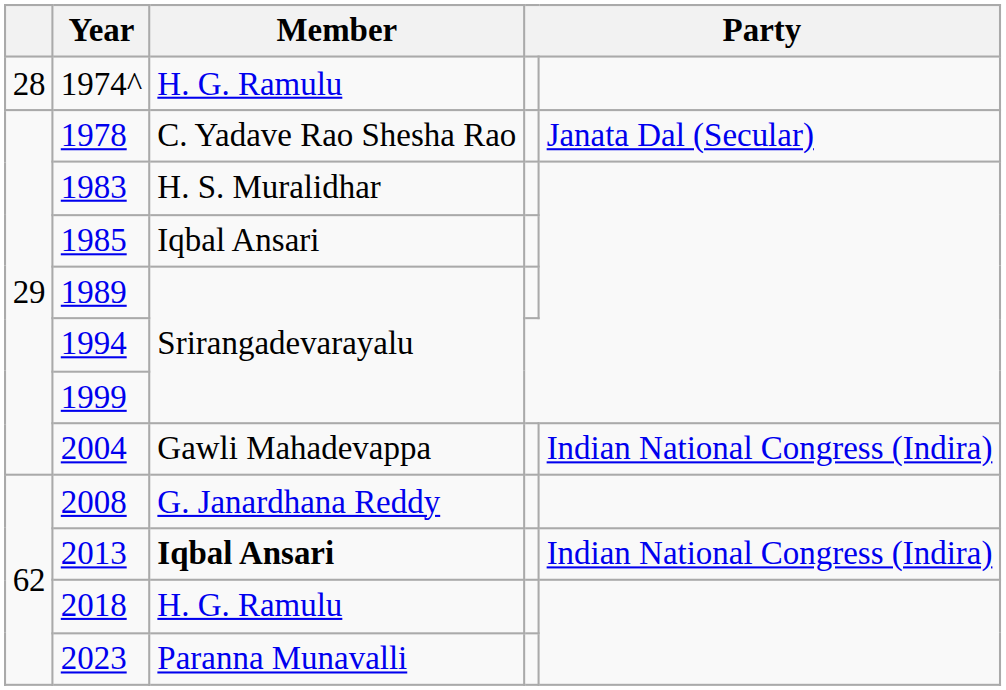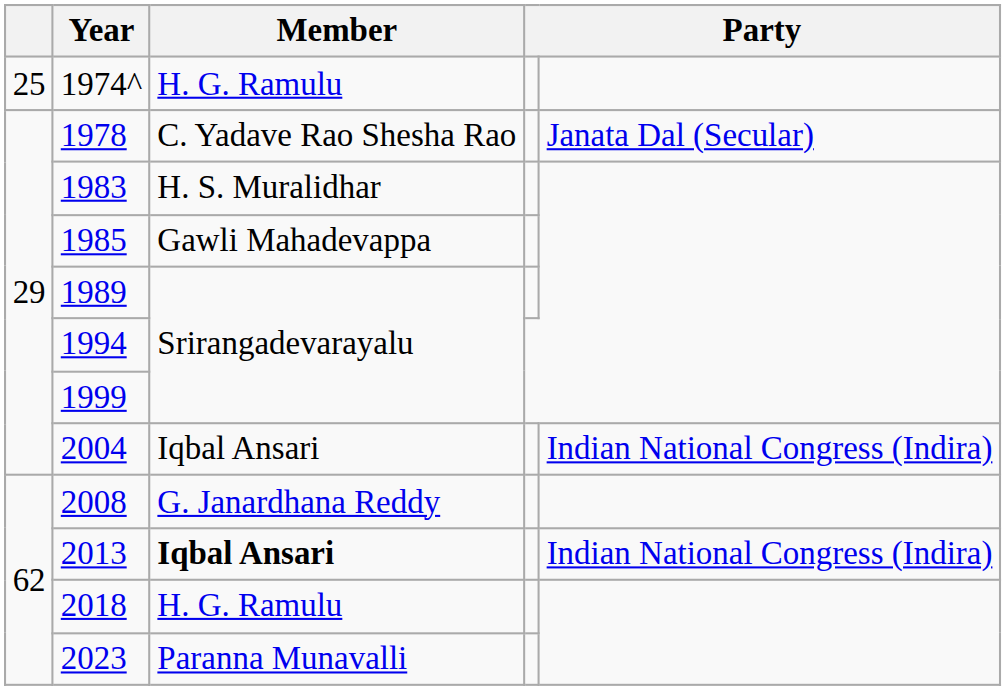1974^ | column 1: 28 -> 25
1985 | Member: Iqbal Ansari -> Gawli Mahadevappa
2004 | Member: Gawli Mahadevappa -> Iqbal Ansari
